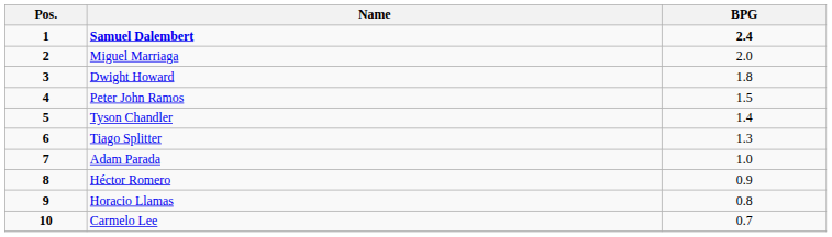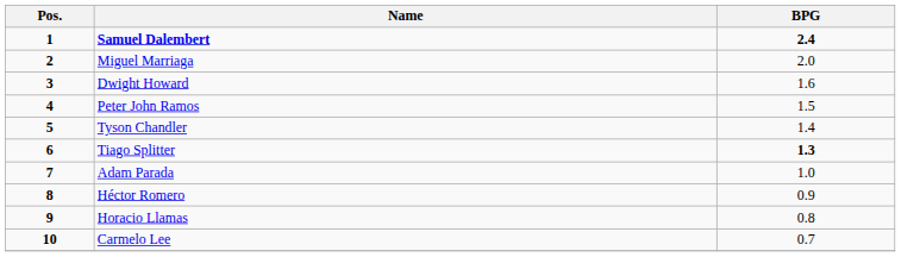Dwight Howard | BPG: 1.8 -> 1.6
Tiago Splitter | BPG: normal -> bold
